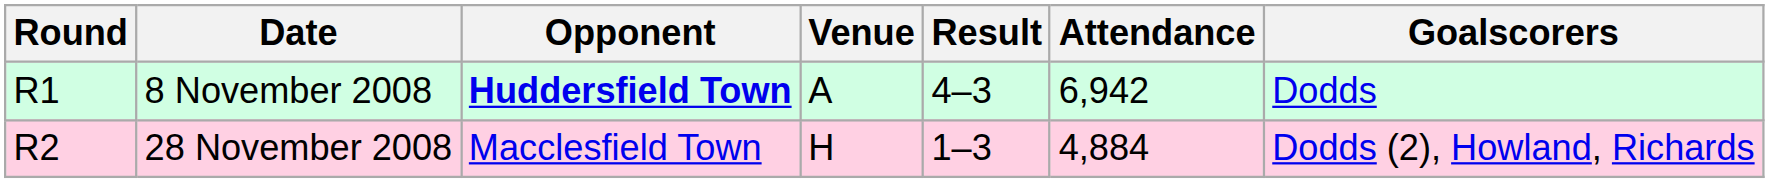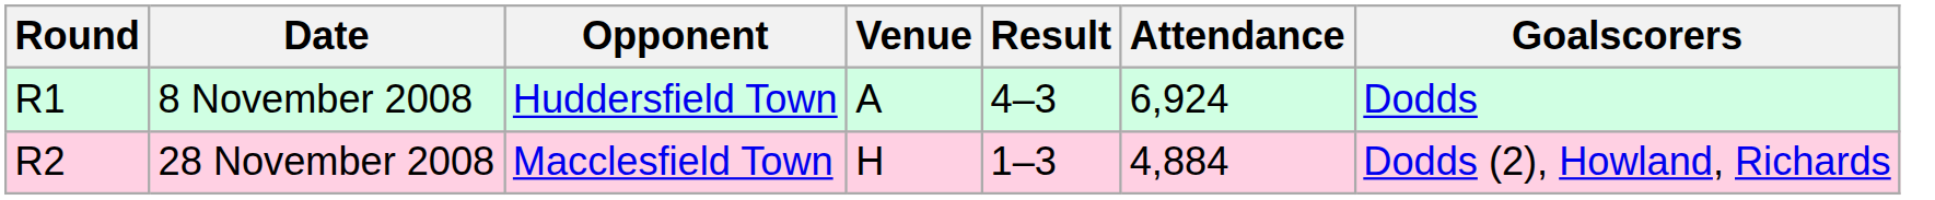8 November 2008 | Opponent: bold -> normal
8 November 2008 | Attendance: 6,942 -> 6,924
